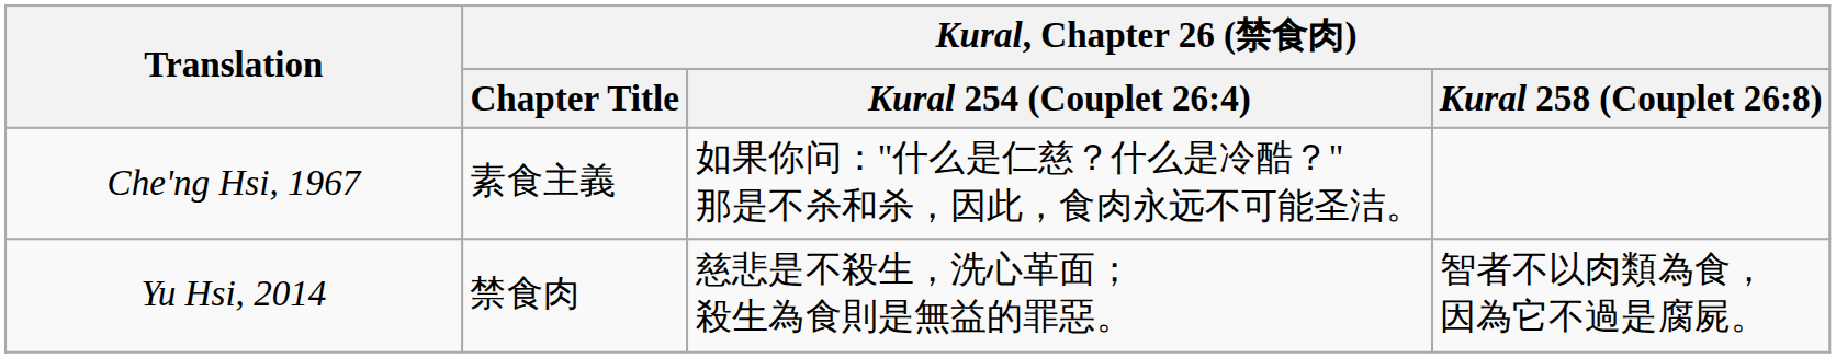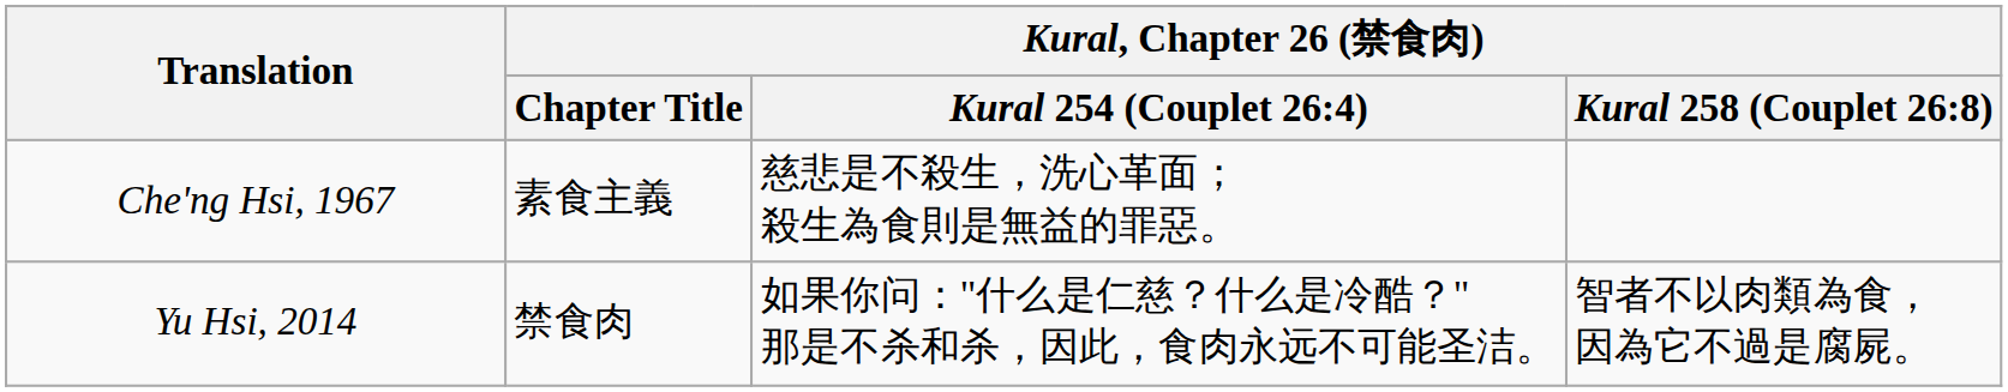Che'ng Hsi, 1967 | Kural, Chapter 26 (禁食肉) / Kural 254 (Couplet 26:4): 如果你问："什么是仁慈？什么是冷酷？" 那是不杀和杀，因此，食肉永远不可能圣洁。 -> 慈悲是不殺生，洗心革面； 殺生為食則是無益的罪惡。
Yu Hsi, 2014 | Kural, Chapter 26 (禁食肉) / Kural 254 (Couplet 26:4): 慈悲是不殺生，洗心革面； 殺生為食則是無益的罪惡。 -> 如果你问："什么是仁慈？什么是冷酷？" 那是不杀和杀，因此，食肉永远不可能圣洁。
